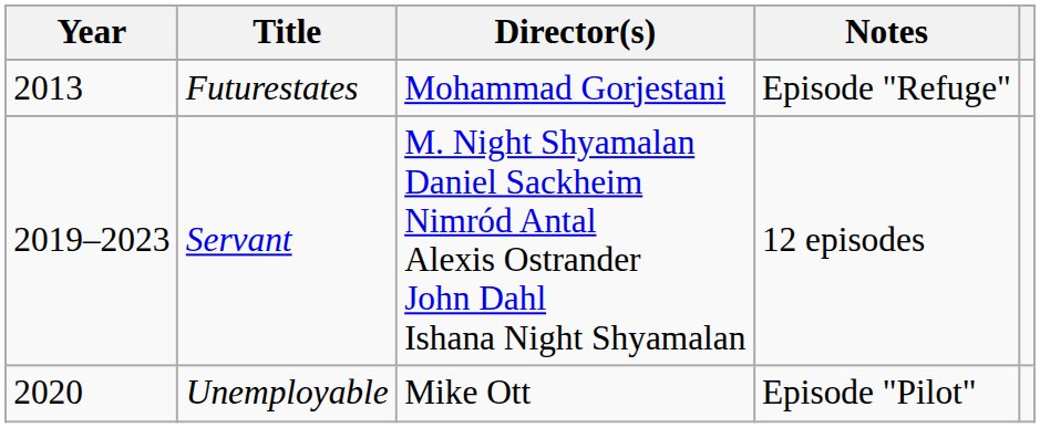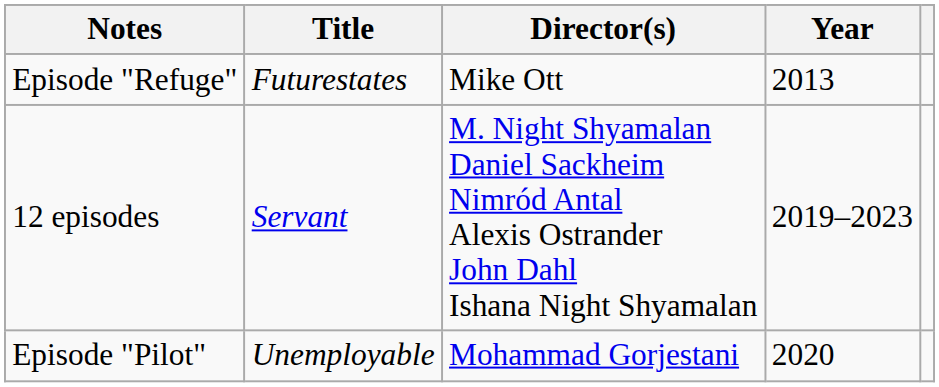columns swapped: Year <-> Notes
Futurestates | Director(s): Mohammad Gorjestani -> Mike Ott
Unemployable | Director(s): Mike Ott -> Mohammad Gorjestani
